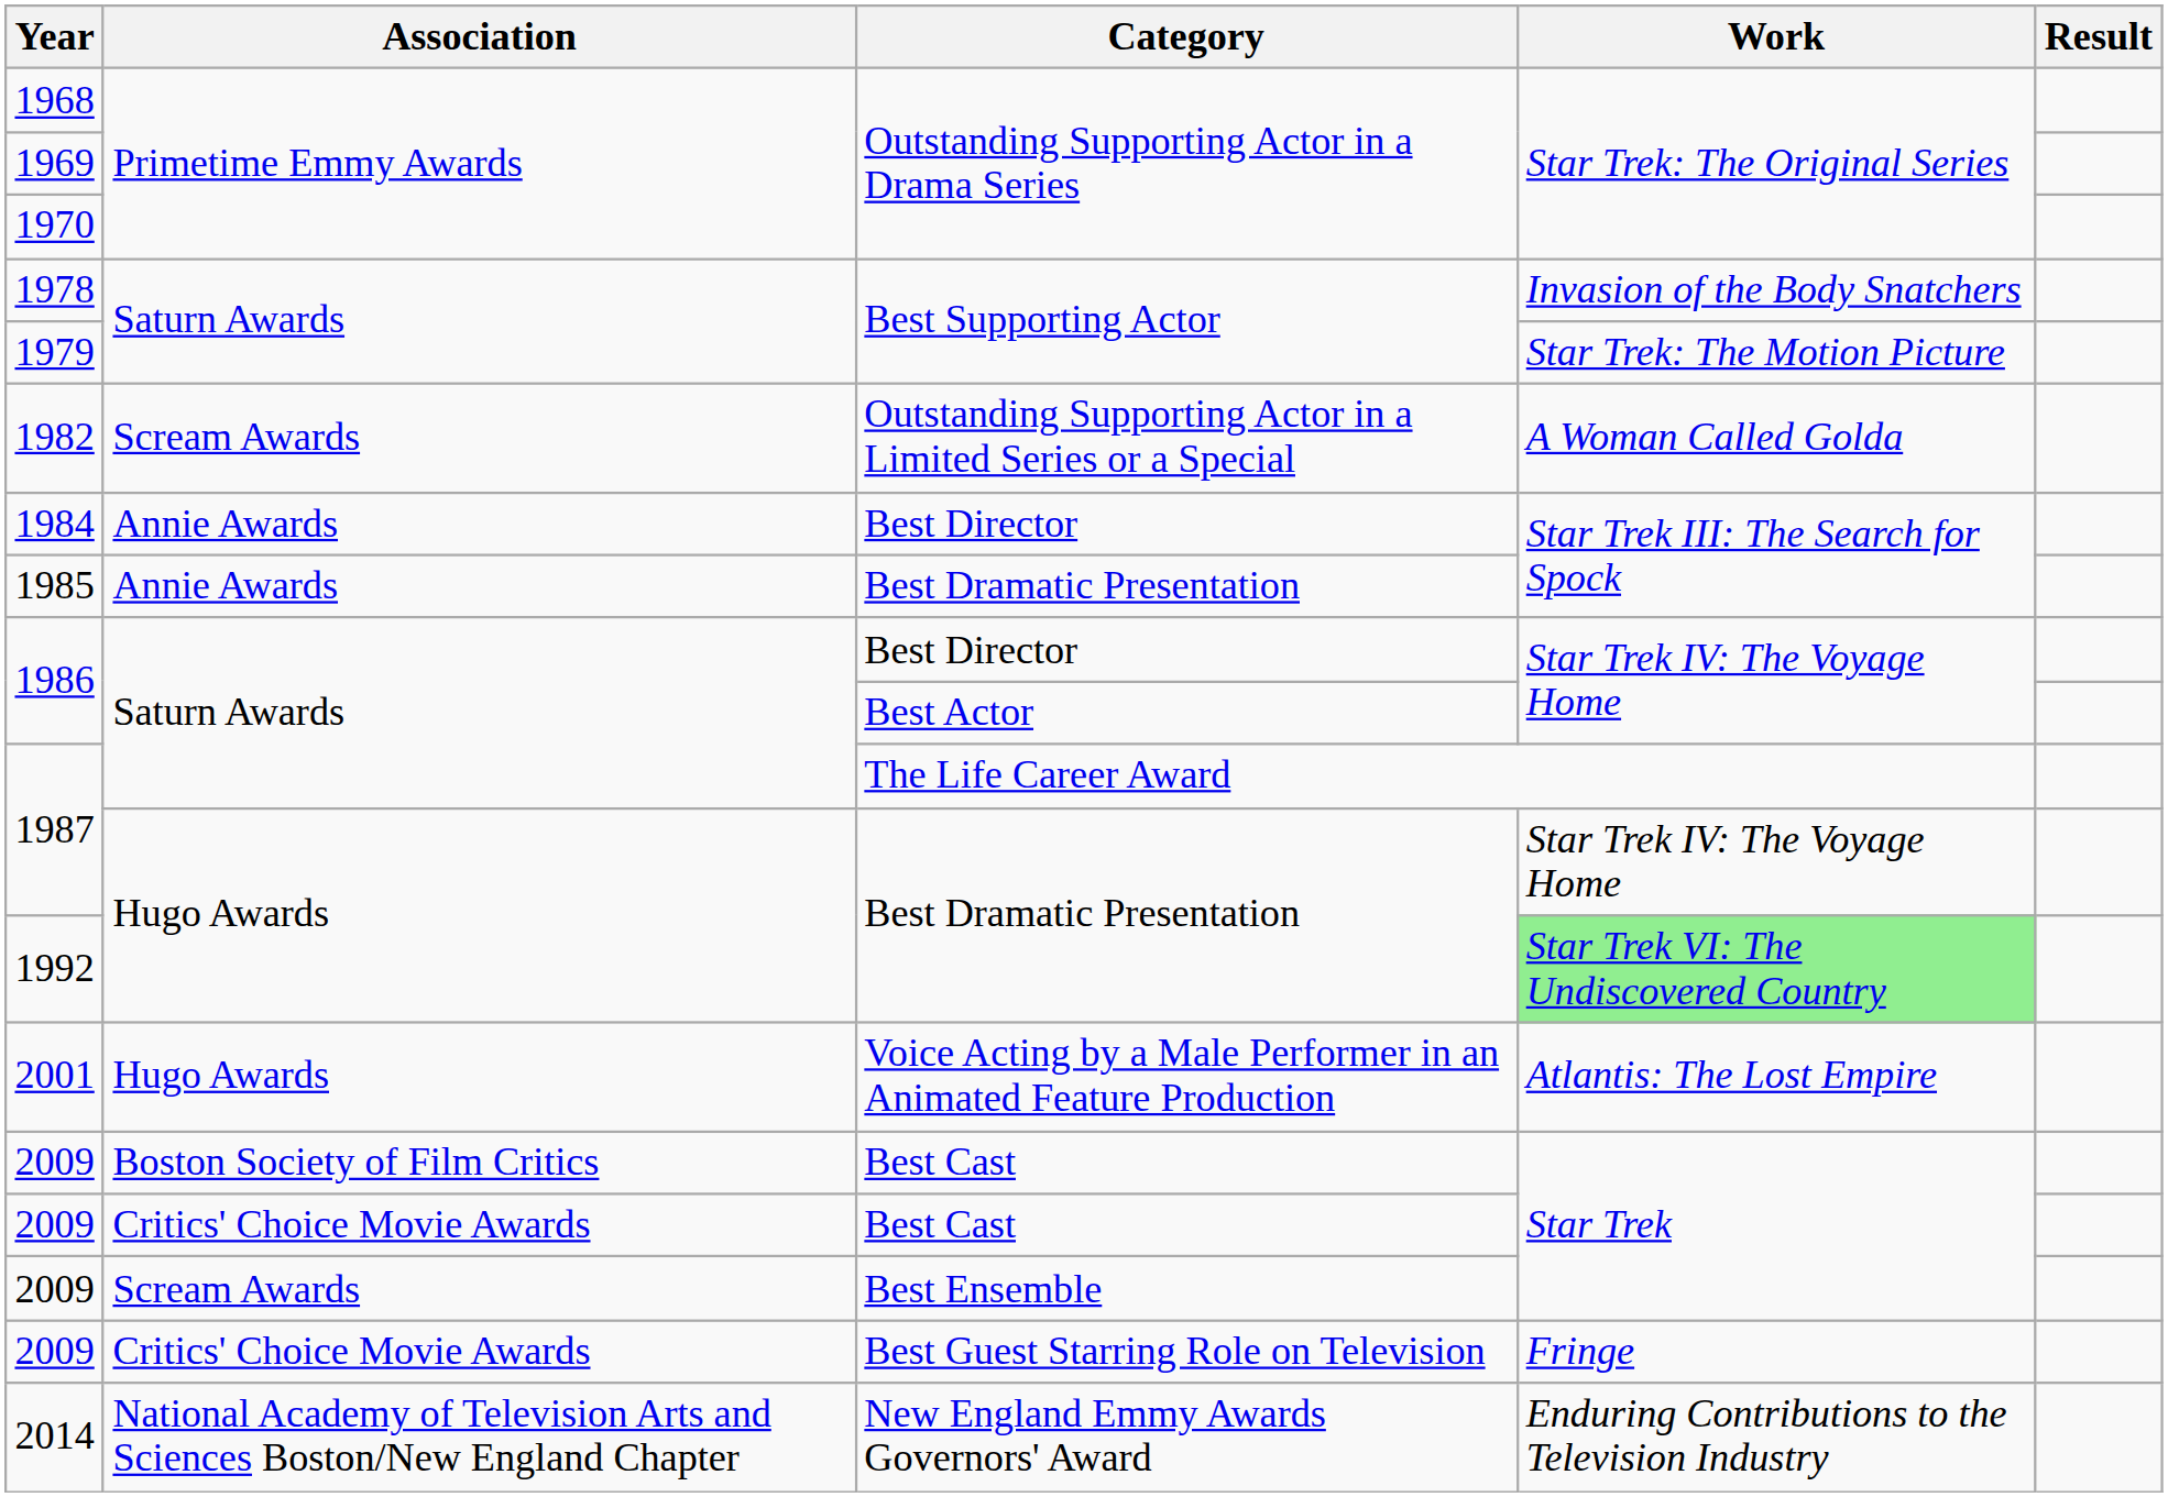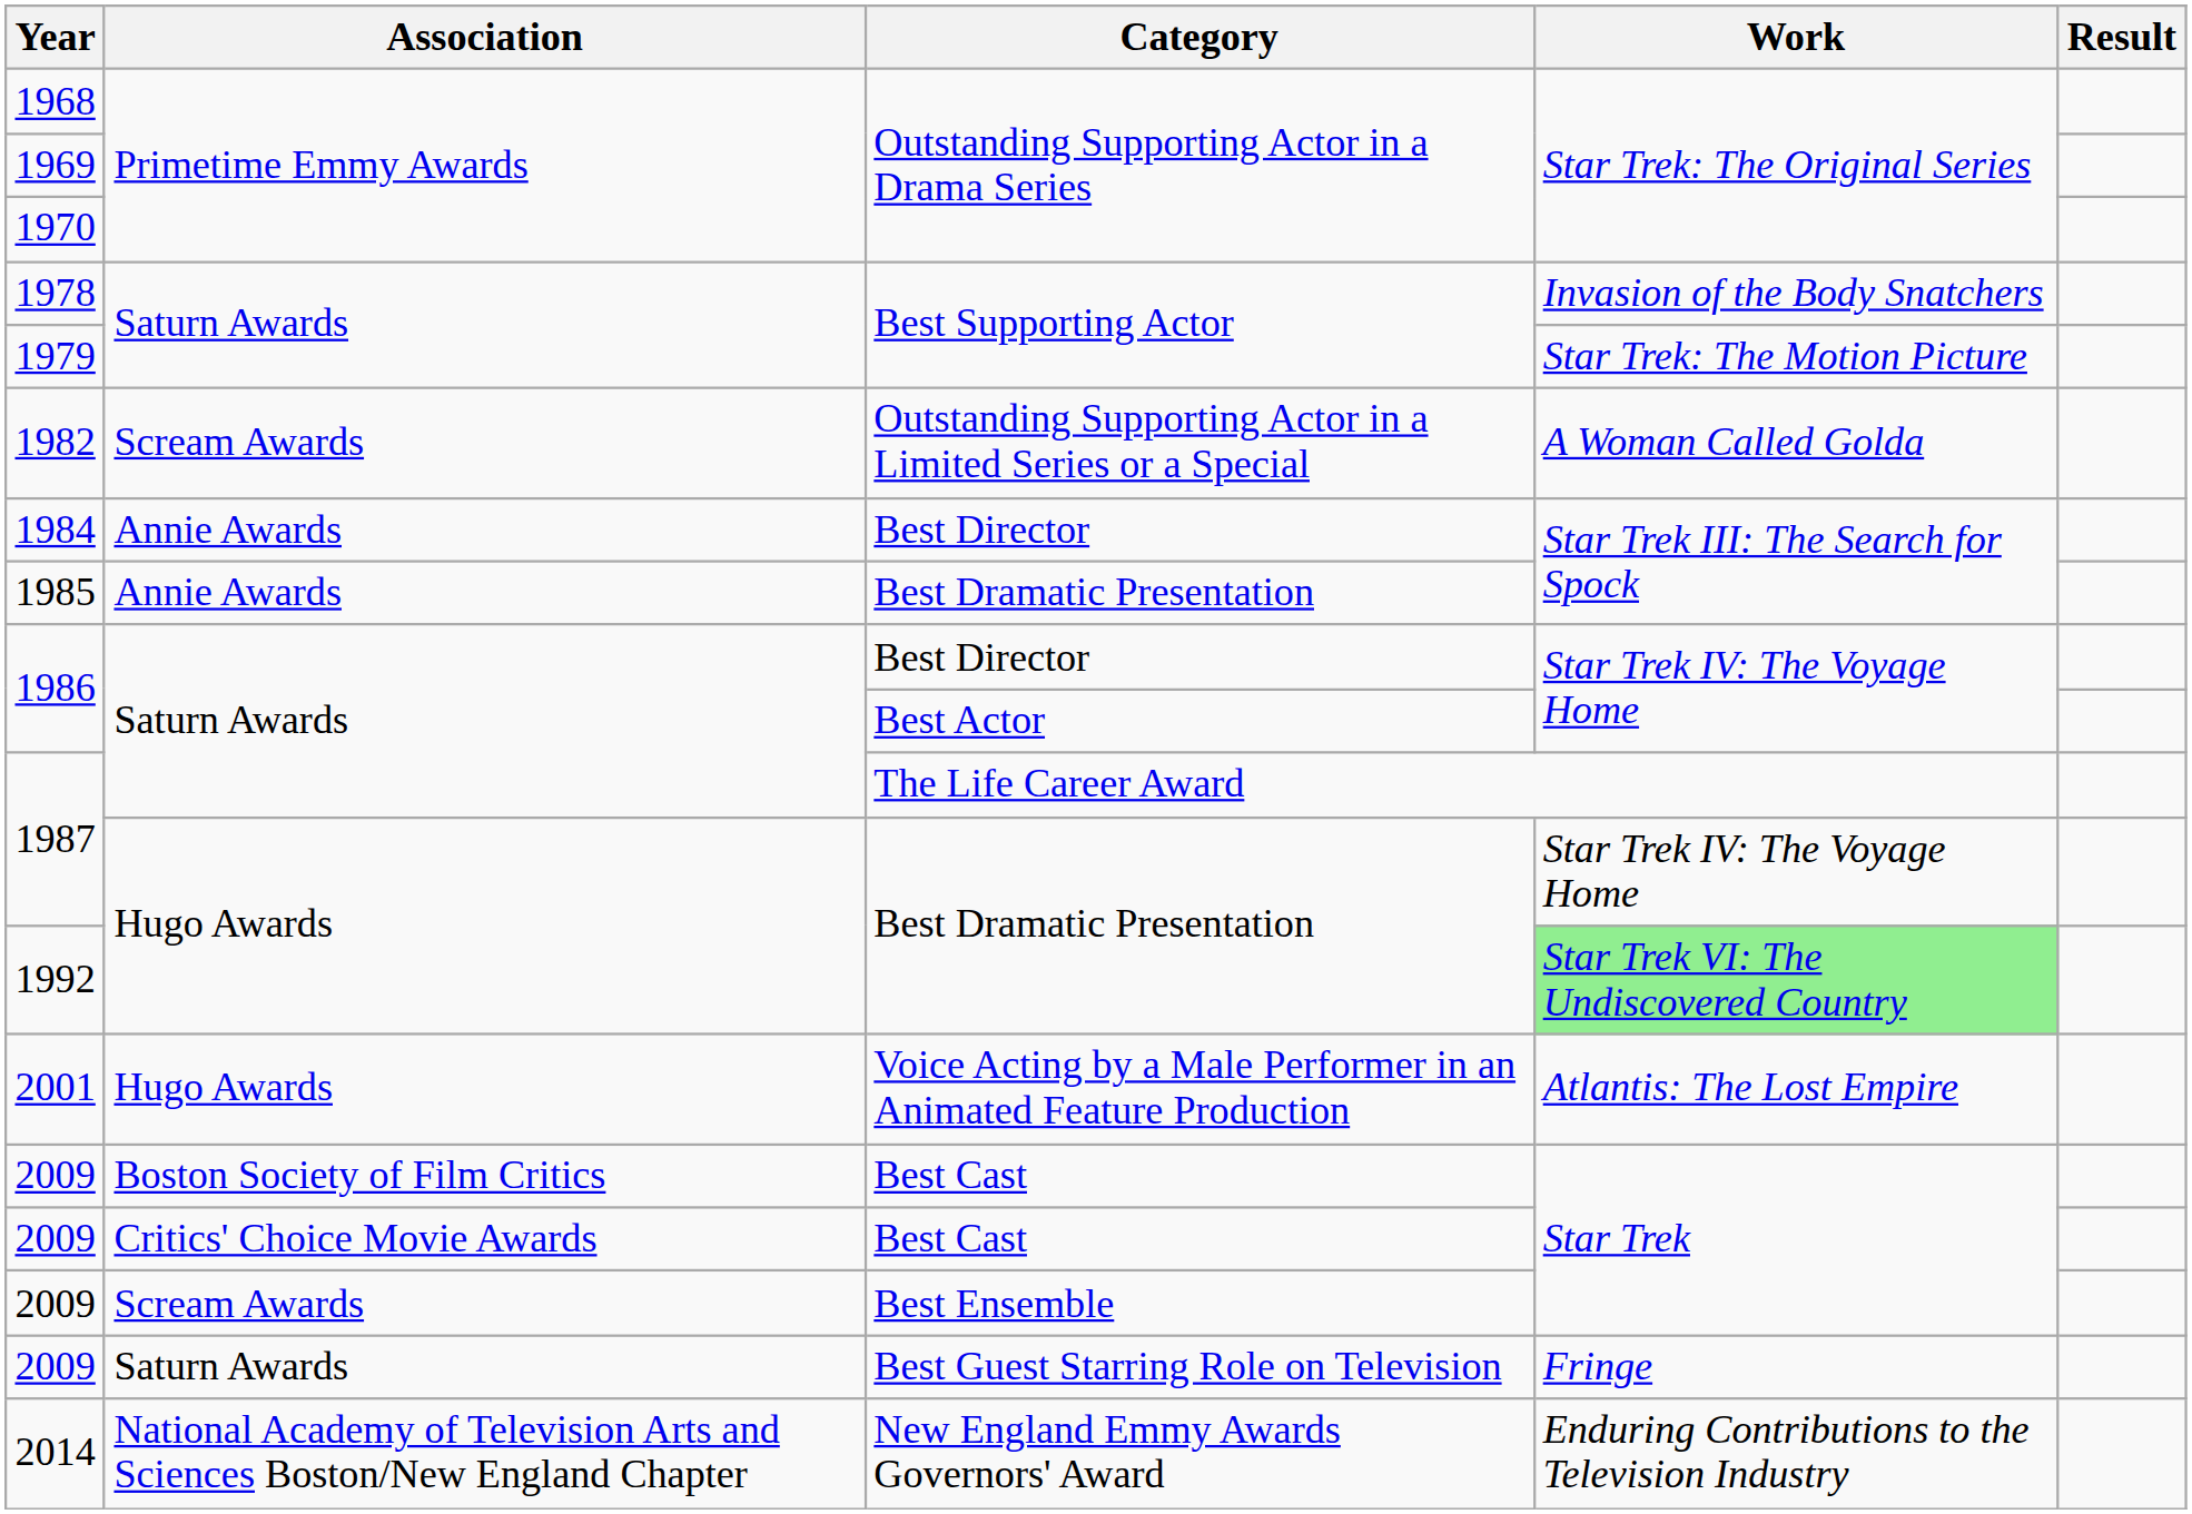2009 / Best Guest Starring Role on Television | Association: Critics' Choice Movie Awards -> Saturn Awards
